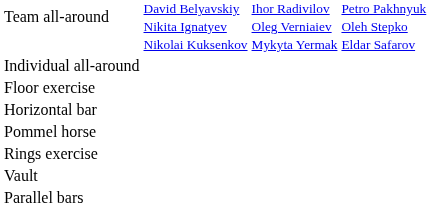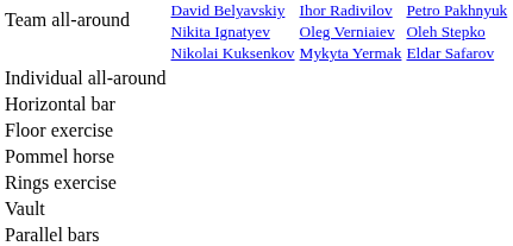rows swapped: Floor exercise <-> Horizontal bar
